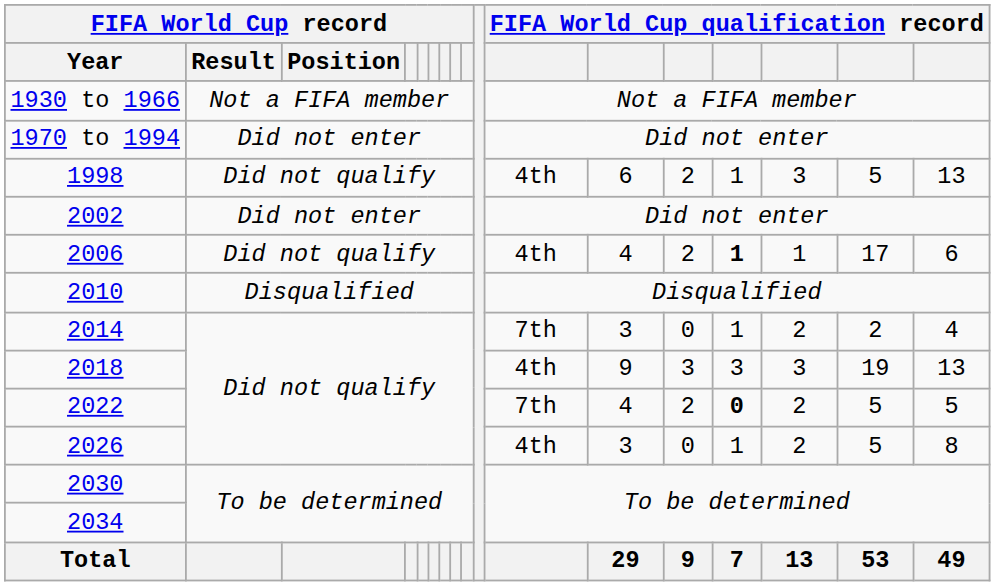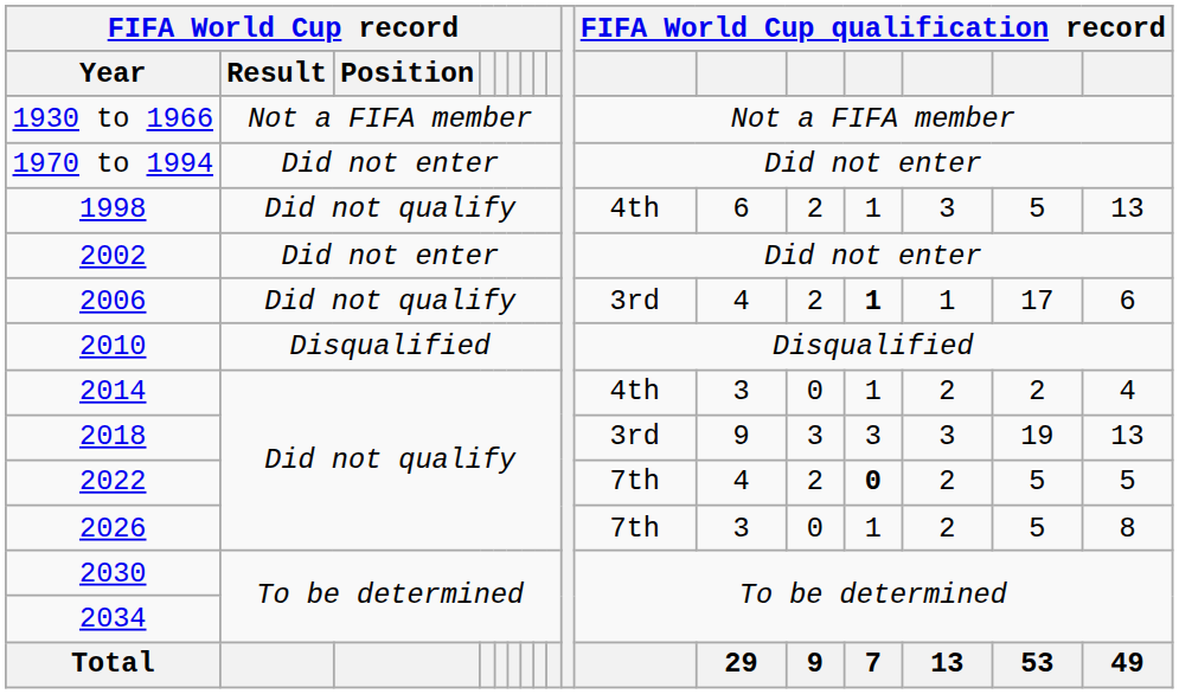2006 | column 11: 4th -> 3rd
2014 | column 11: 7th -> 4th
2018 | column 11: 4th -> 3rd
2026 | column 11: 4th -> 7th
